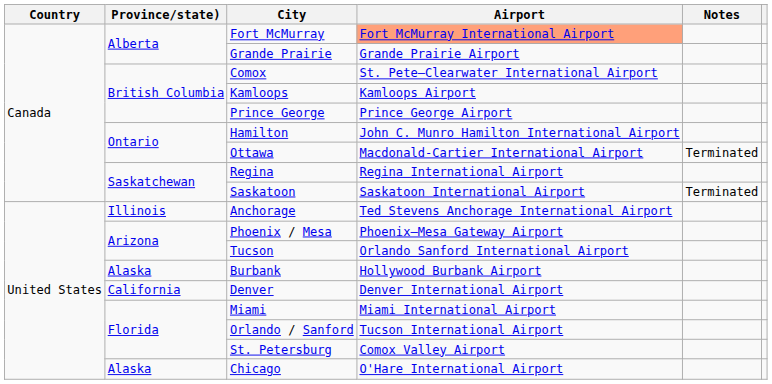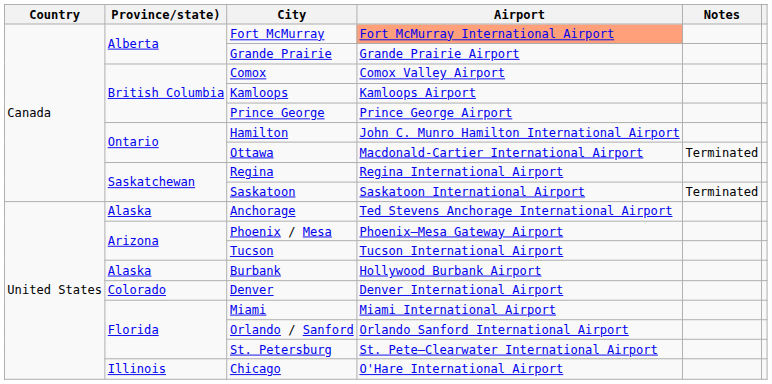Comox | Airport: St. Pete–Clearwater International Airport -> Comox Valley Airport
Anchorage | Province/state): Illinois -> Alaska
Tucson | Airport: Orlando Sanford International Airport -> Tucson International Airport
Denver | Province/state): California -> Colorado
Orlando / Sanford | Airport: Tucson International Airport -> Orlando Sanford International Airport
St. Petersburg | Airport: Comox Valley Airport -> St. Pete–Clearwater International Airport
Chicago | Province/state): Alaska -> Illinois
